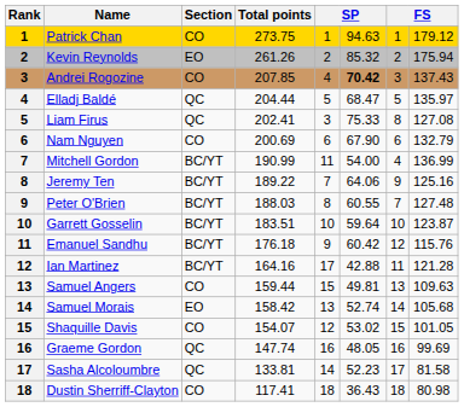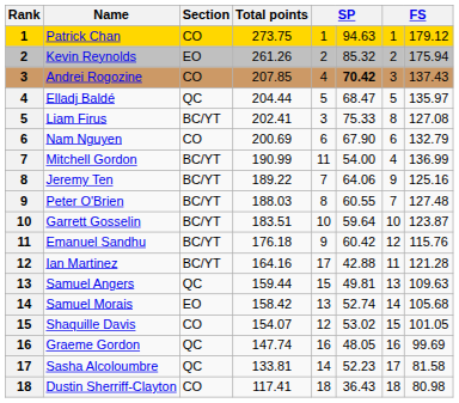Liam Firus | Section: QC -> BC/YT
Samuel Angers | Section: CO -> QC
